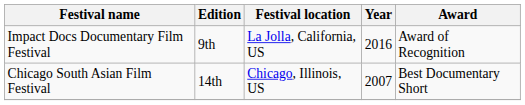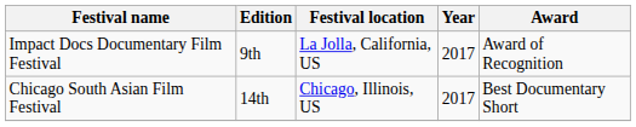Impact Docs Documentary Film Festival | Year: 2016 -> 2017
Chicago South Asian Film Festival | Year: 2007 -> 2017
